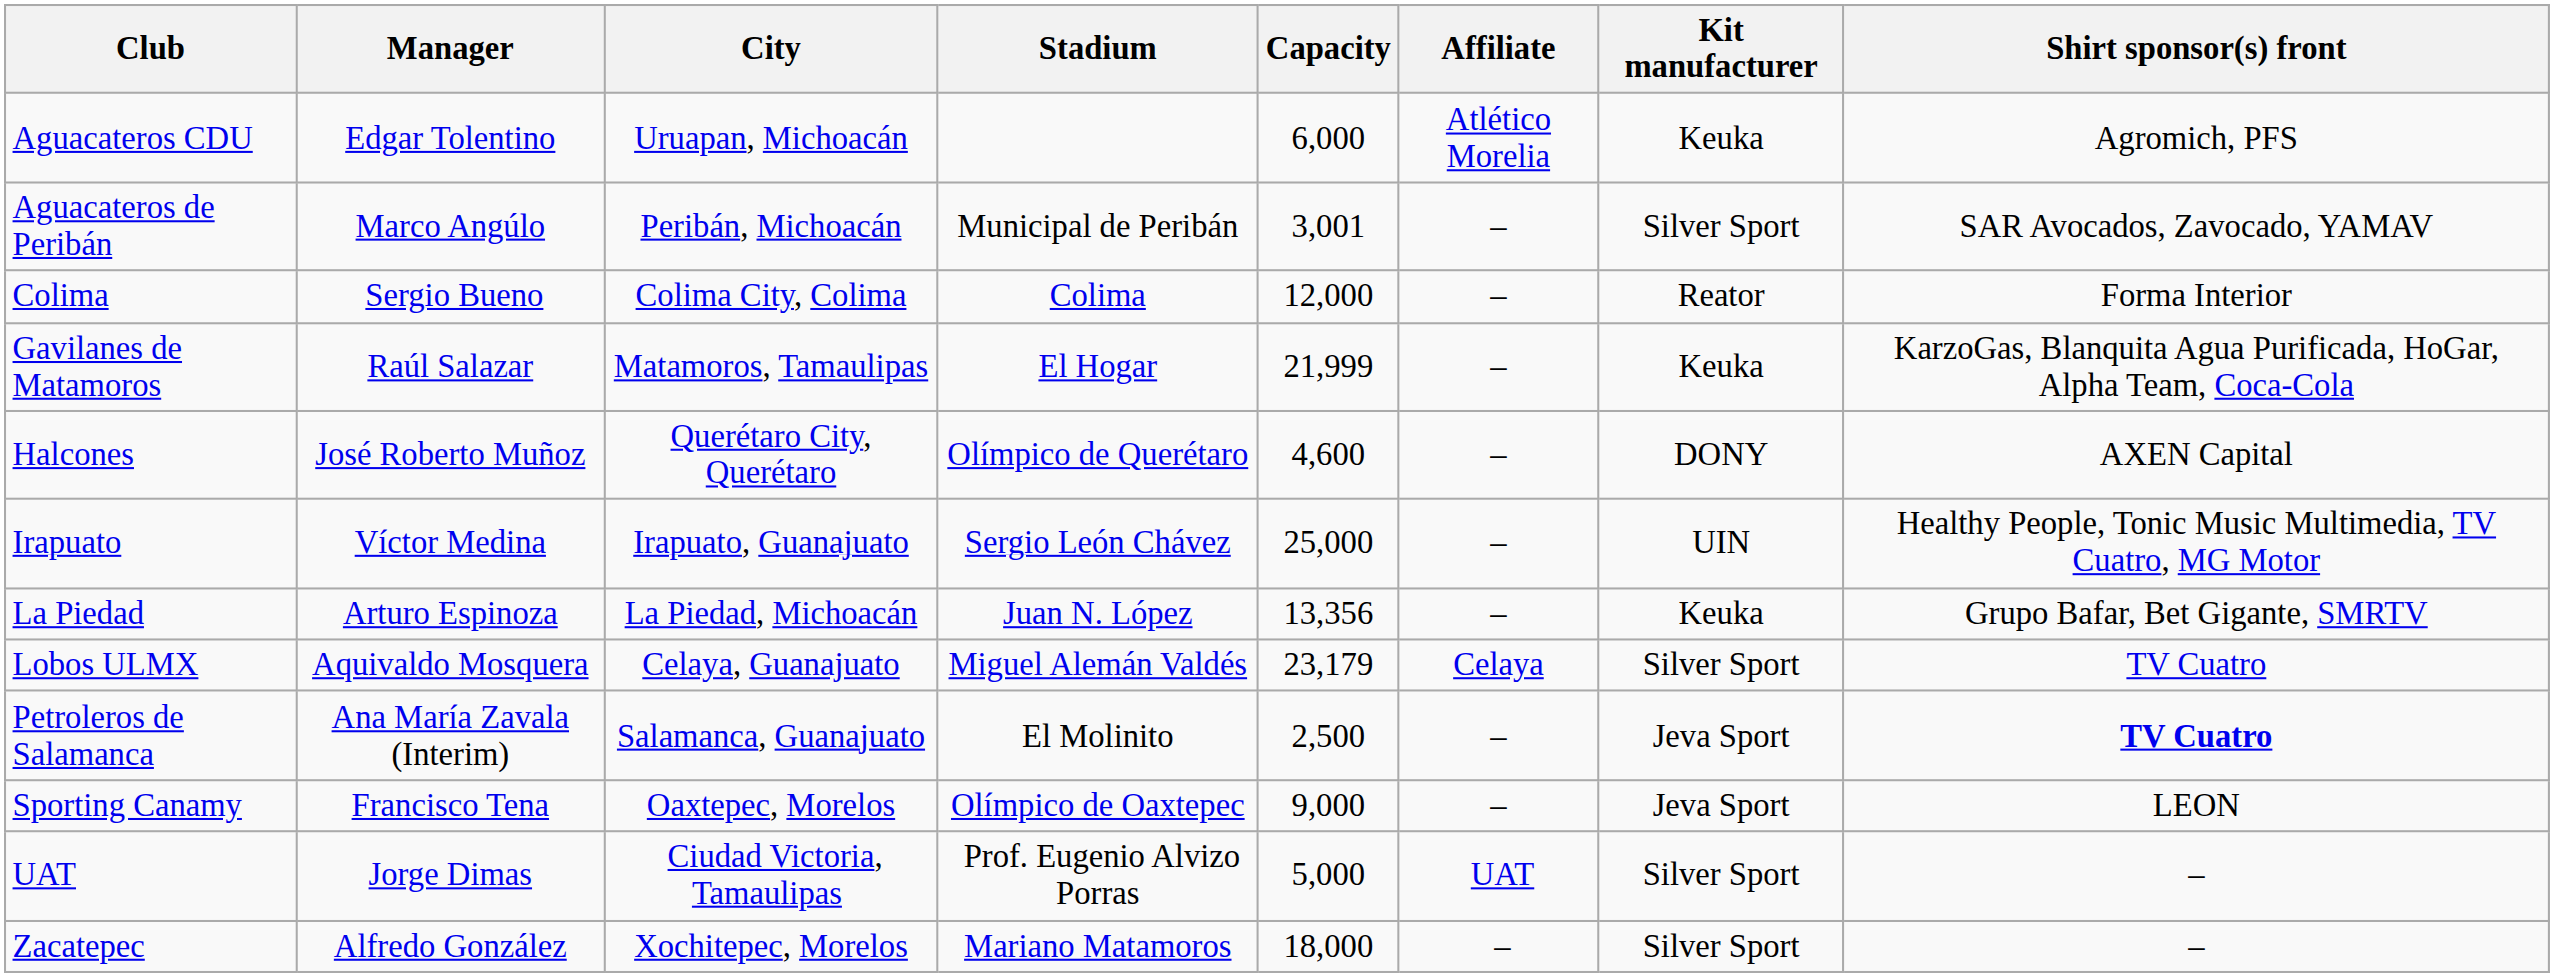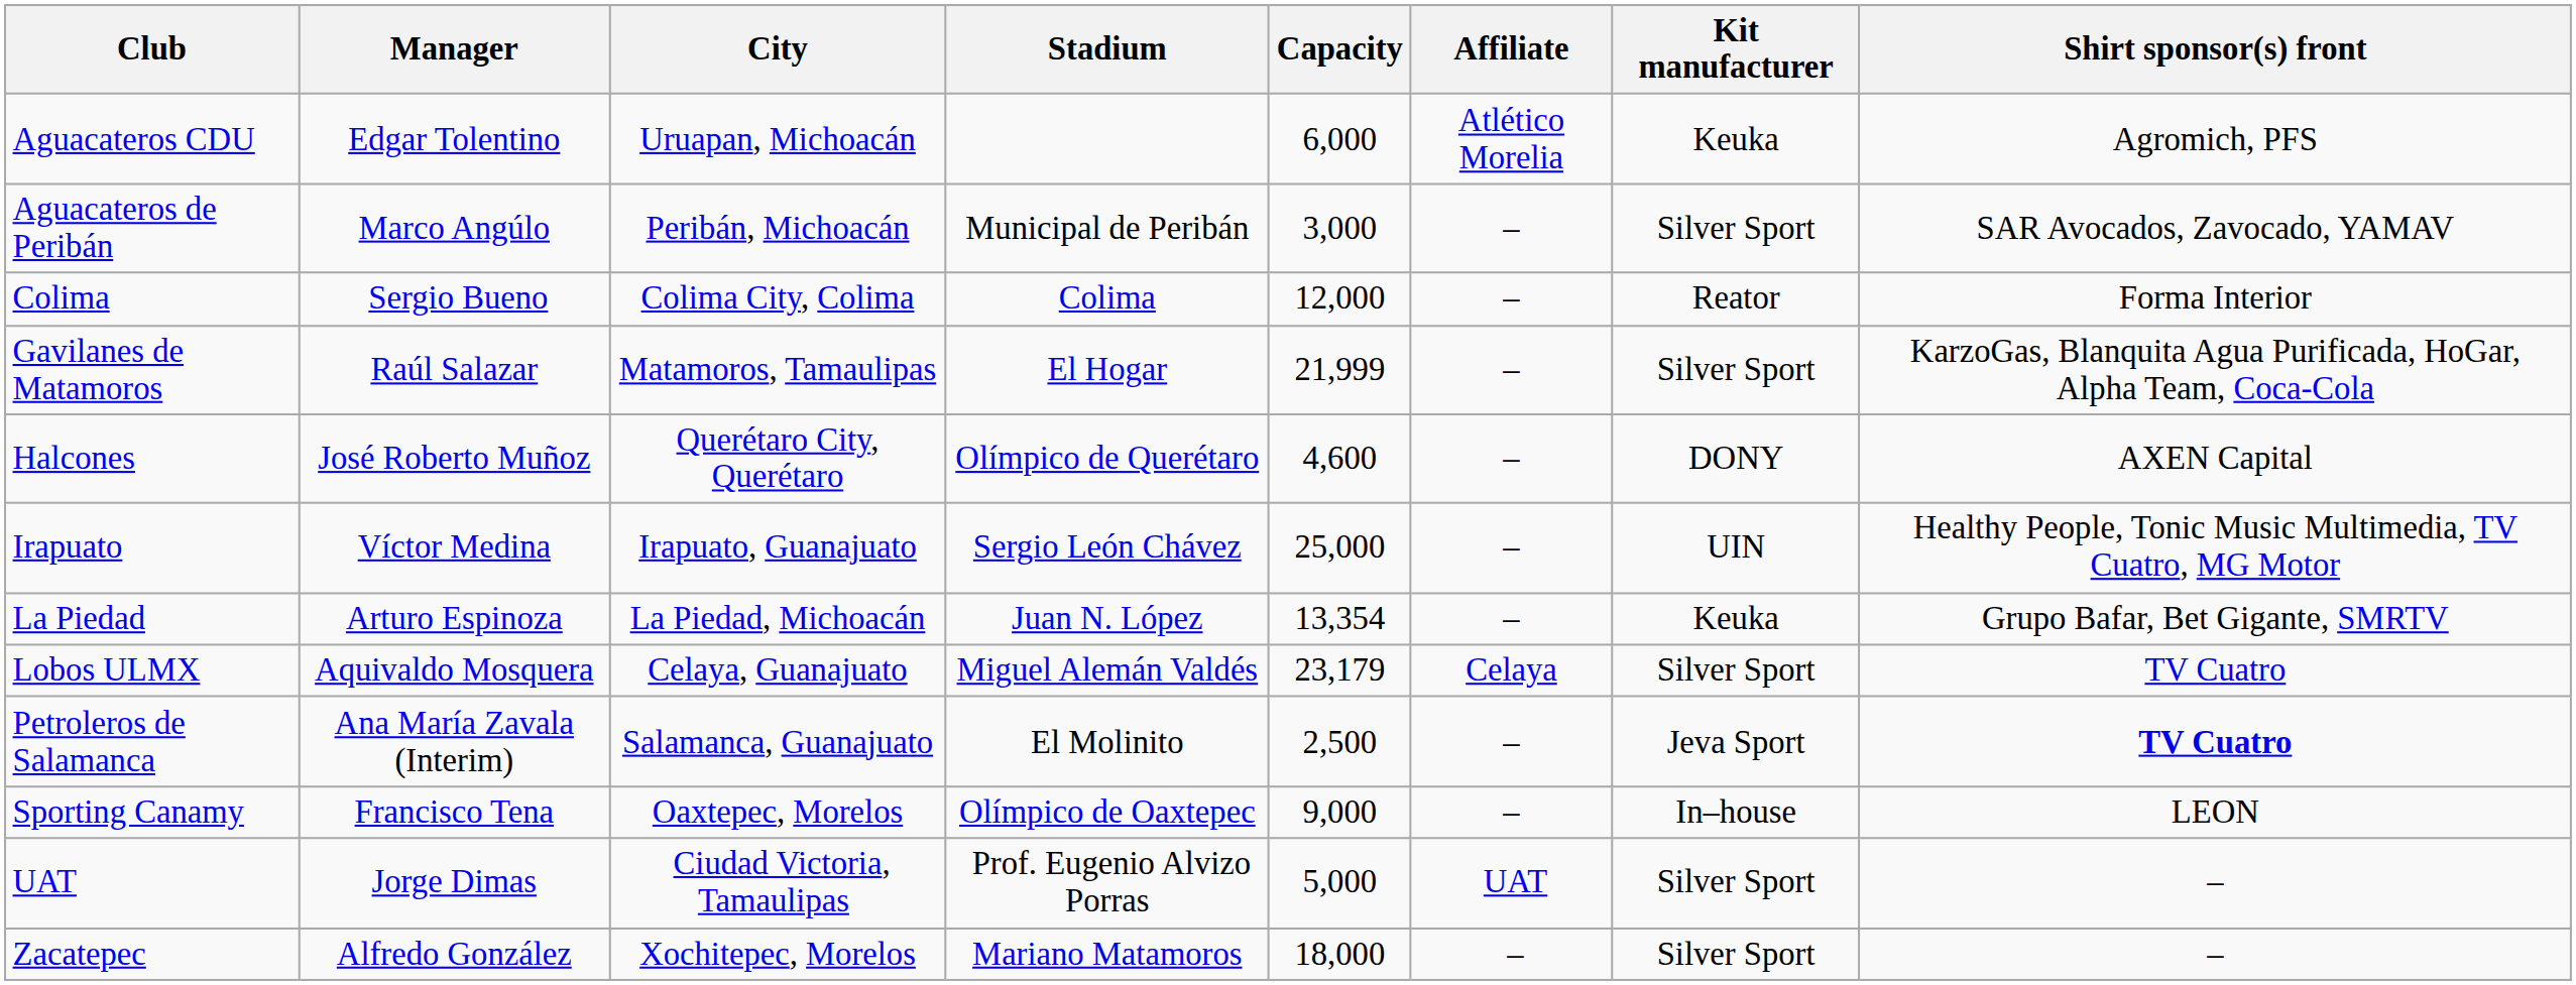Aguacateros de Peribán | Capacity: 3,001 -> 3,000
Gavilanes de Matamoros | Kit manufacturer: Keuka -> Silver Sport
La Piedad | Capacity: 13,356 -> 13,354
Sporting Canamy | Kit manufacturer: Jeva Sport -> In–house
